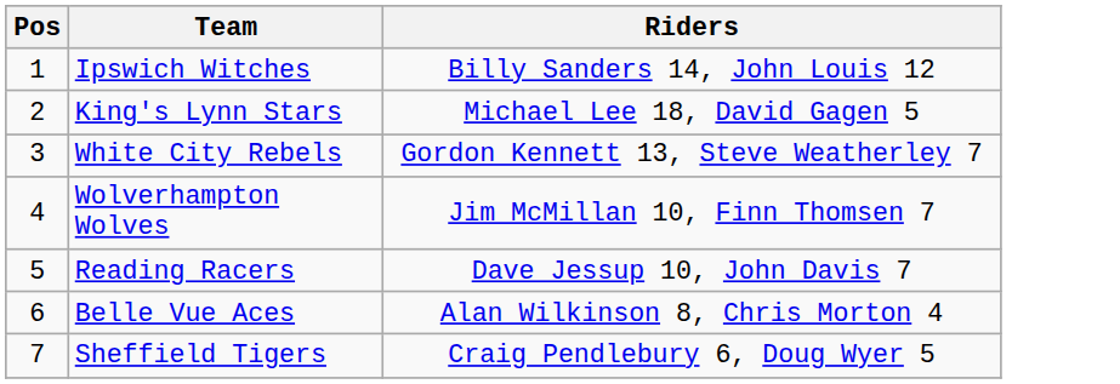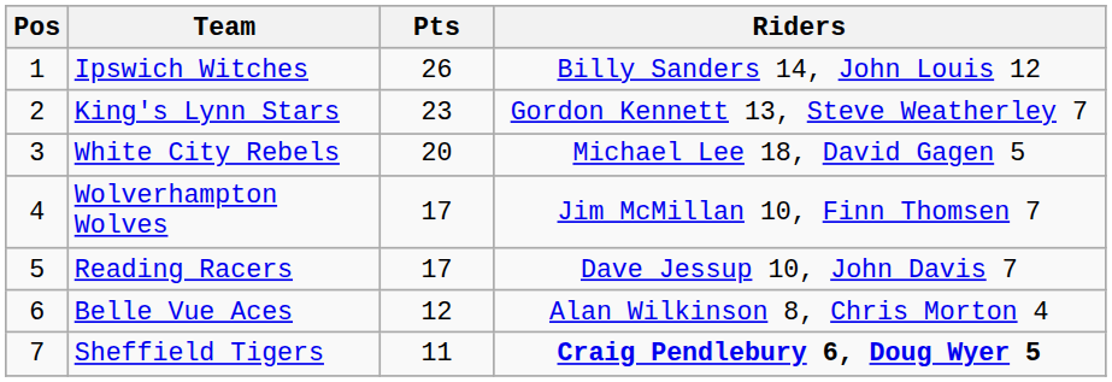+ column: Pts | 26 | 23 | 20 | 17 | 17 | 12 | 11
King's Lynn Stars | Riders: Michael Lee 18, David Gagen 5 -> Gordon Kennett 13, Steve Weatherley 7
White City Rebels | Riders: Gordon Kennett 13, Steve Weatherley 7 -> Michael Lee 18, David Gagen 5
Sheffield Tigers | Riders: normal -> bold
